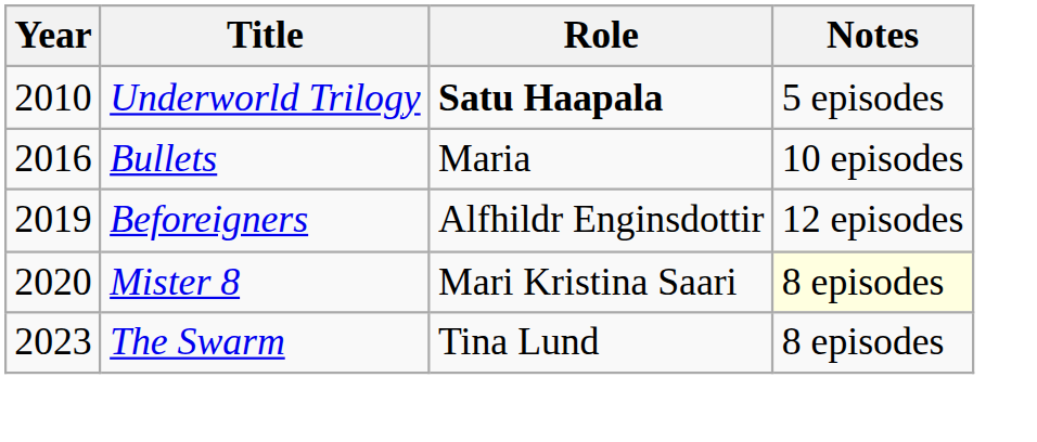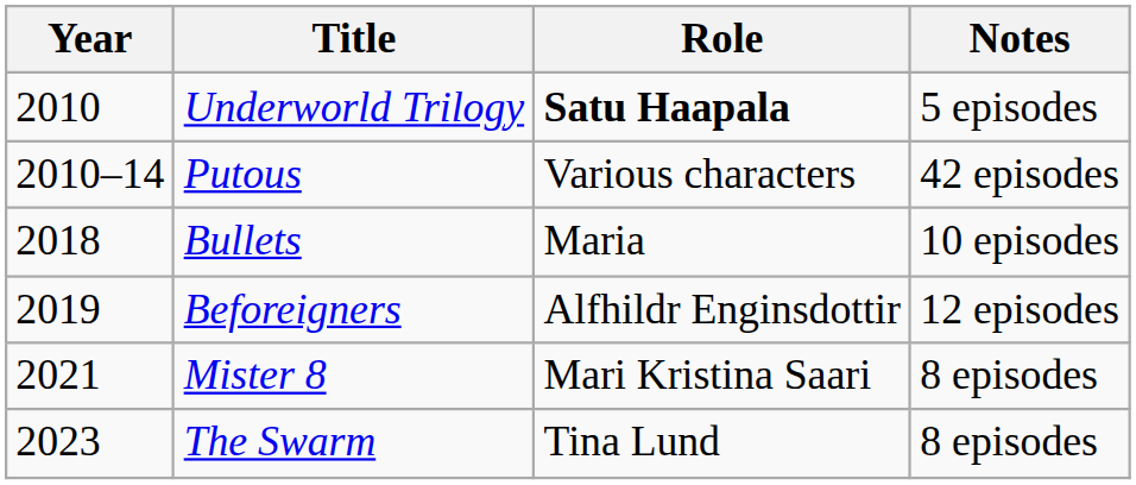+ row: 2010–14 | Putous | Various characters | 42 episodes
Bullets | Year: 2016 -> 2018
Mister 8 | Year: 2020 -> 2021
Mister 8 | Notes: lightyellow background -> no background
